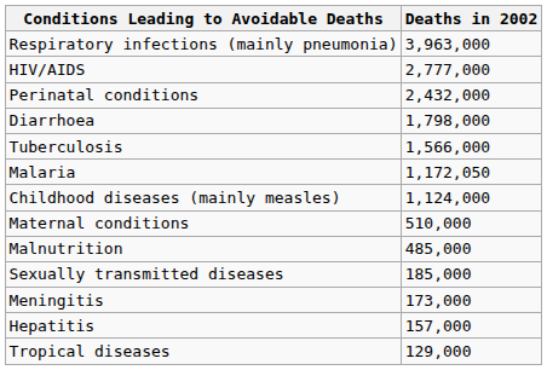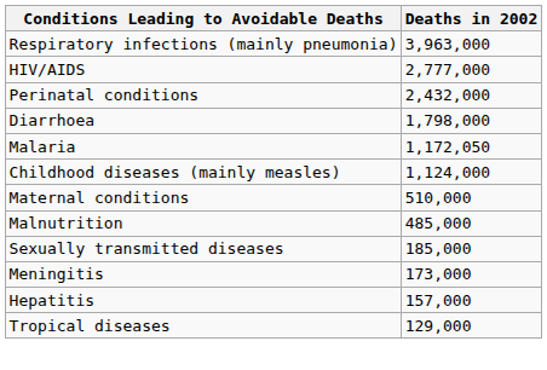- row: Tuberculosis | 1,566,000
